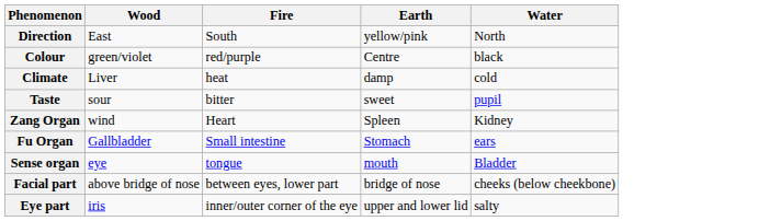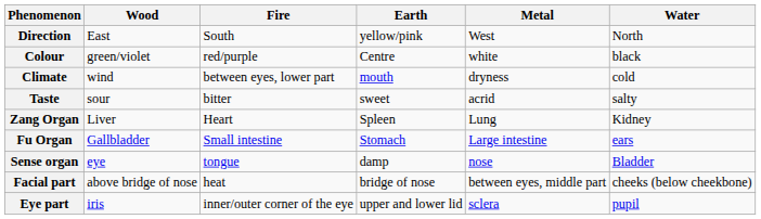+ column: Metal | West | white | dryness | acrid | Lung | Large intestine | nose | between eyes, middle part | sclera
Climate | Wood: Liver -> wind
Climate | Fire: heat -> between eyes, lower part
Climate | Earth: damp -> mouth
Taste | Water: pupil -> salty
Zang Organ | Wood: wind -> Liver
Sense organ | Earth: mouth -> damp
Facial part | Fire: between eyes, lower part -> heat
Eye part | Water: salty -> pupil
